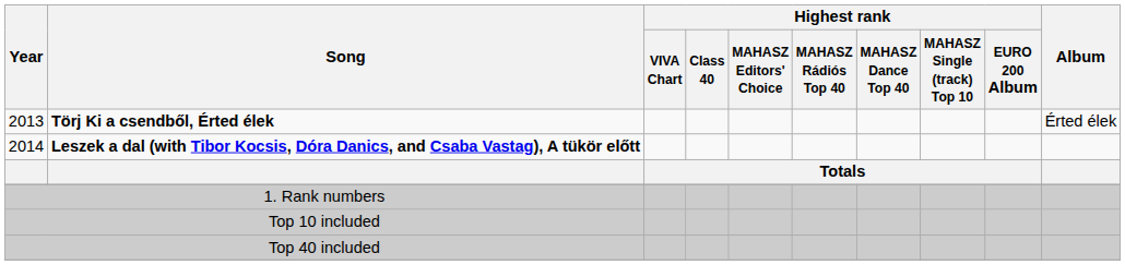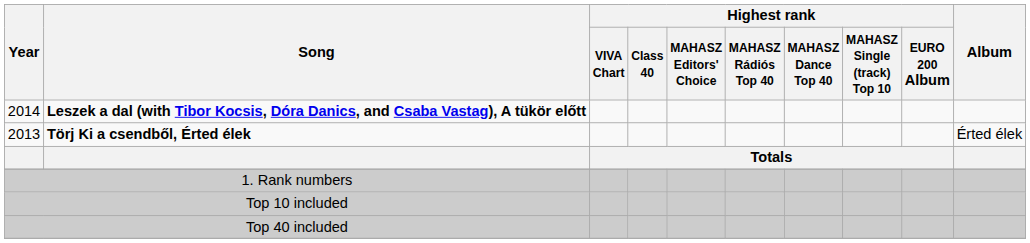rows swapped: 2013 <-> 2014
